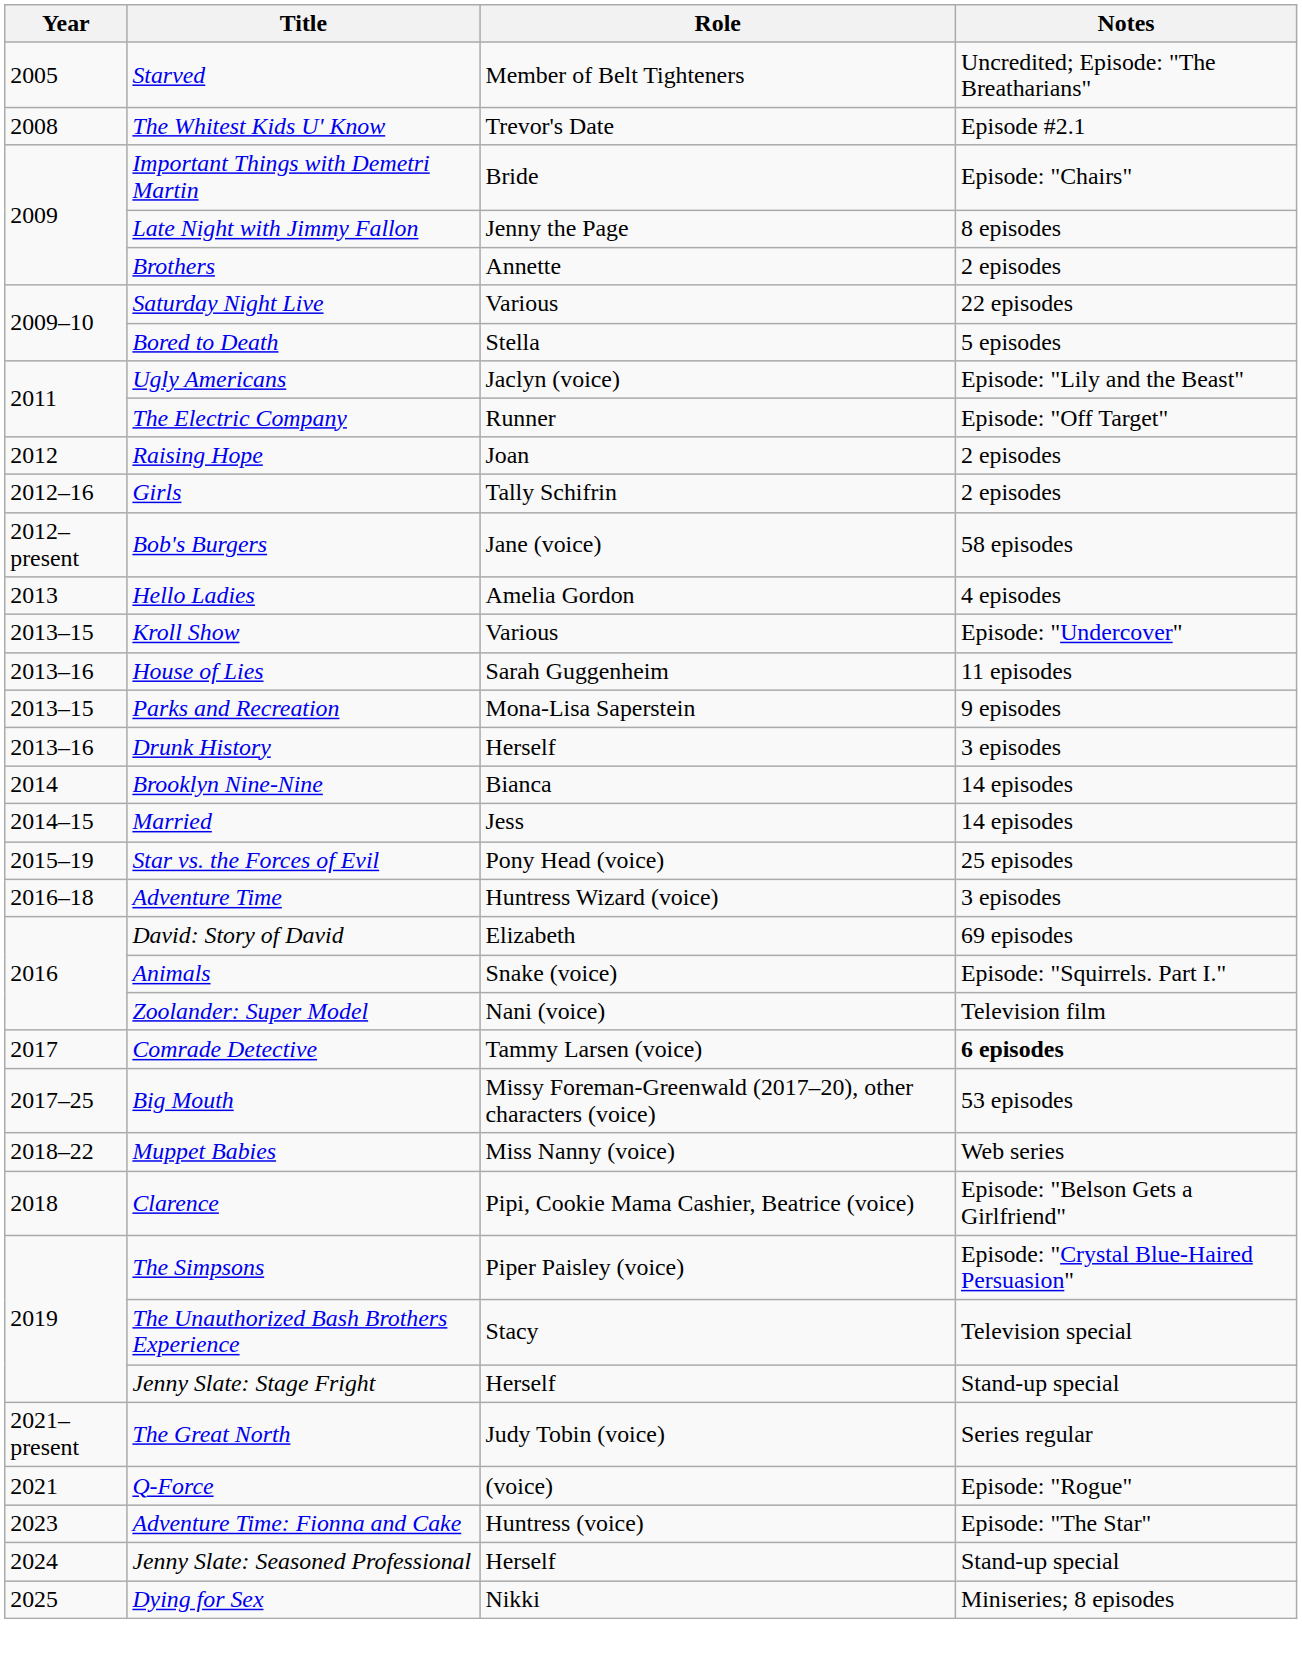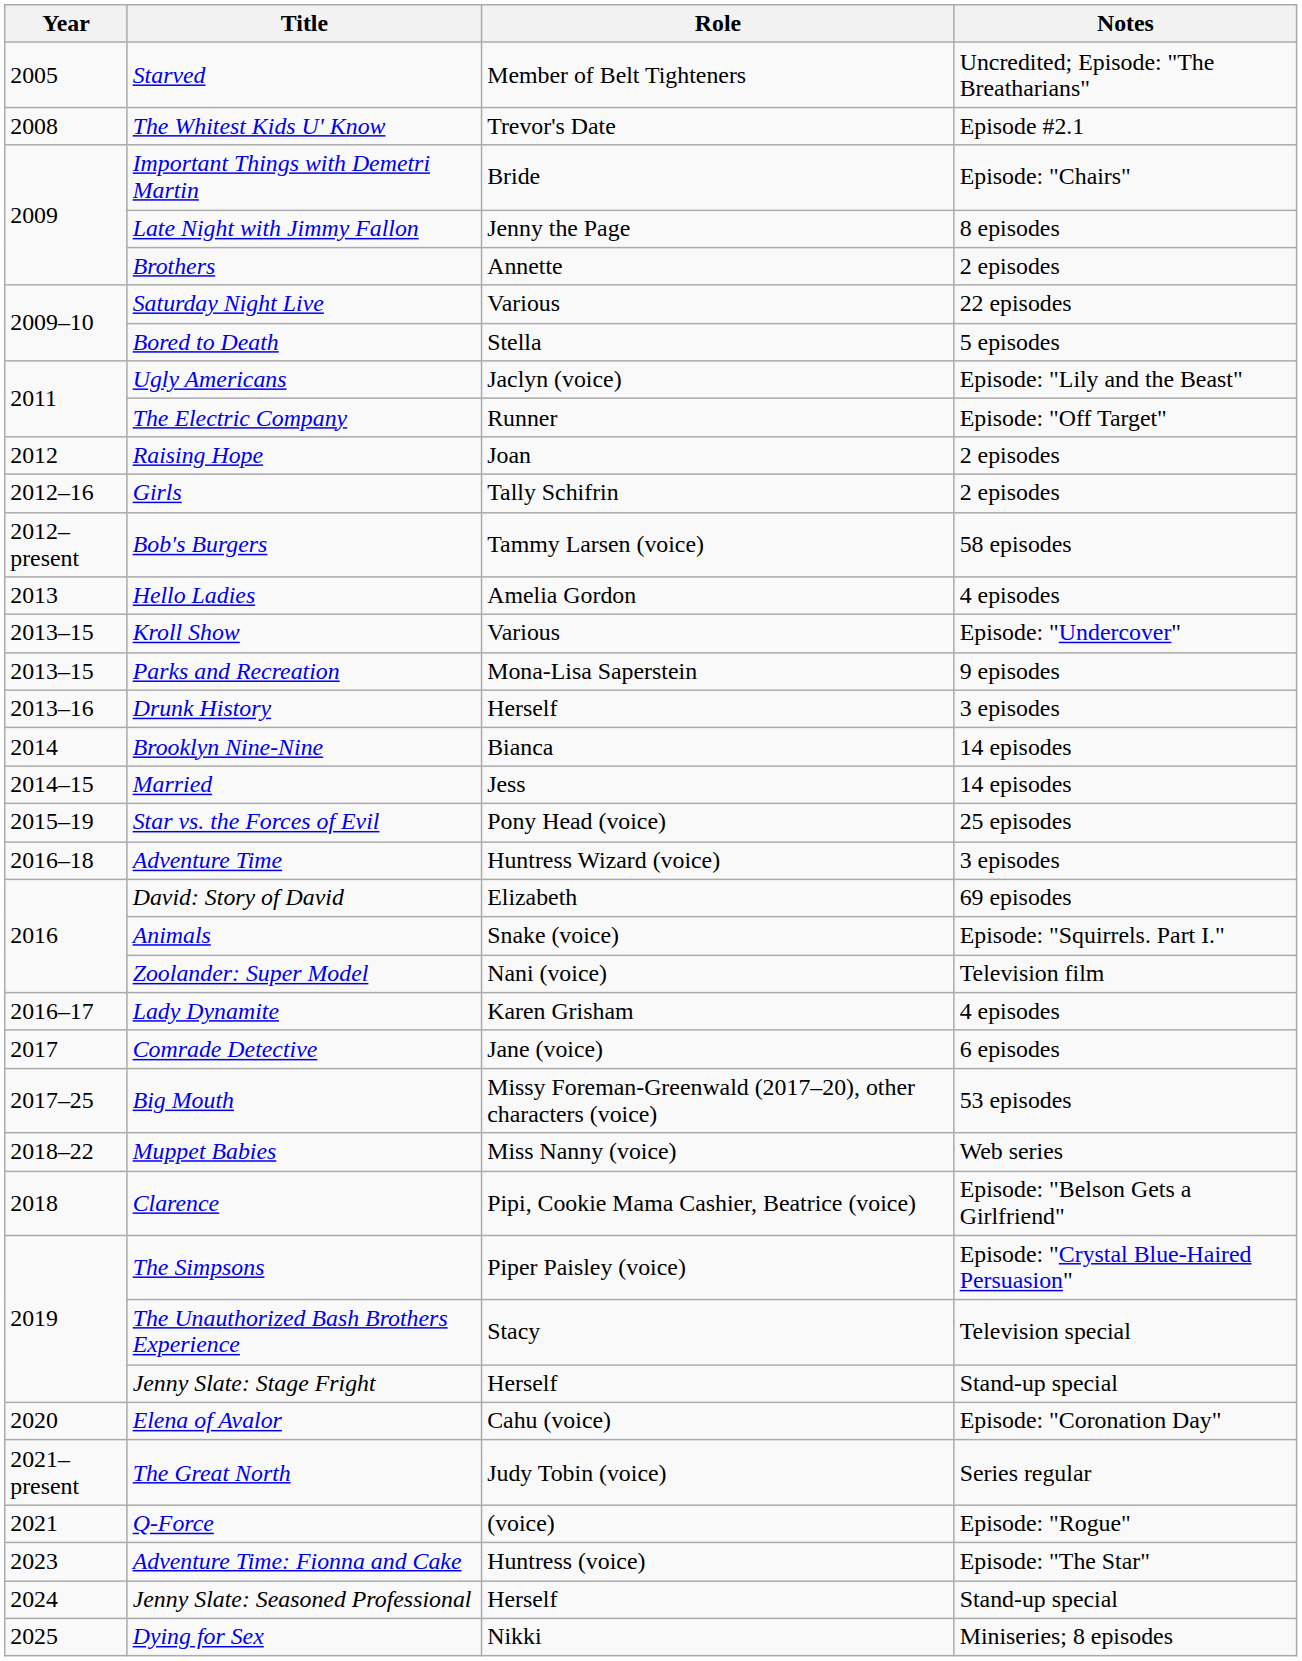Bob's Burgers | Role: Jane (voice) -> Tammy Larsen (voice)
- row: 2013–16 | House of Lies | Sarah Guggenheim | 11 episodes
+ row: 2016–17 | Lady Dynamite | Karen Grisham | 4 episodes
Comrade Detective | Role: Tammy Larsen (voice) -> Jane (voice)
Comrade Detective | Notes: bold -> normal
+ row: 2020 | Elena of Avalor | Cahu (voice) | Episode: "Coronation Day"
